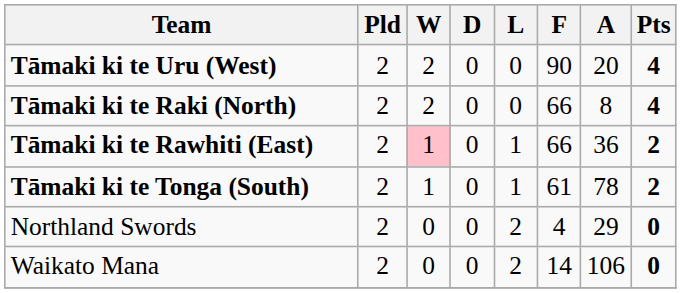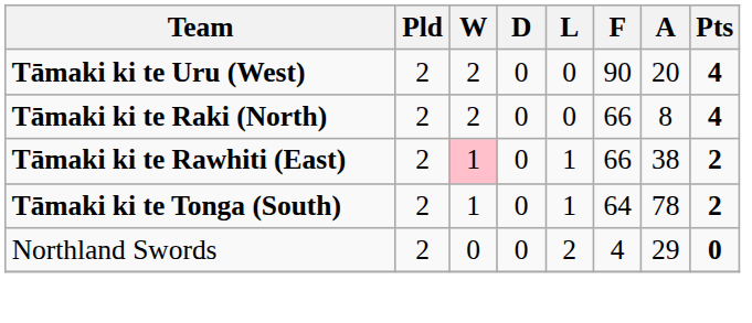Tāmaki ki te Rawhiti (East) | A: 36 -> 38
Tāmaki ki te Tonga (South) | F: 61 -> 64
- row: Waikato Mana | 2 | 0 | 0 | 2 | 14 | 106 | 0
